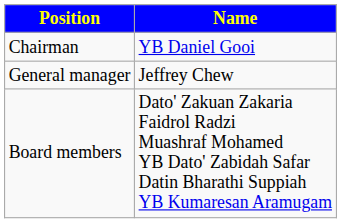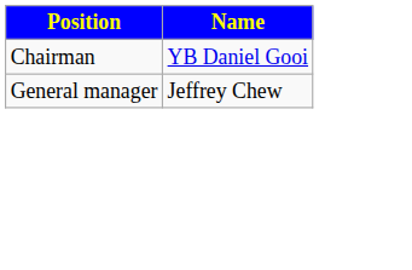- row: Board members | Dato' Zakuan Zakaria Faidrol Radzi Muashraf Mohamed YB Dato' Zabidah Safar Datin Bharathi Suppiah YB Kumaresan Aramugam
